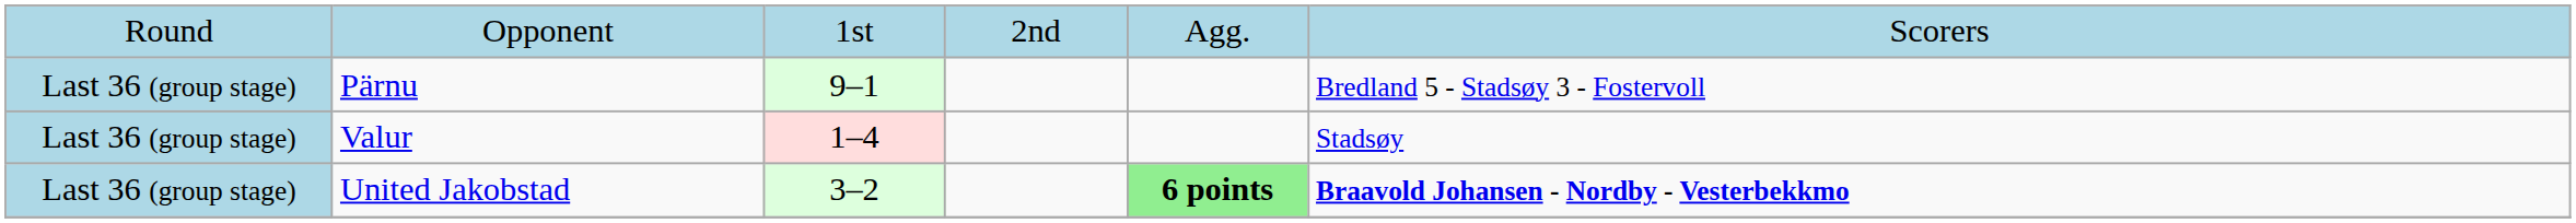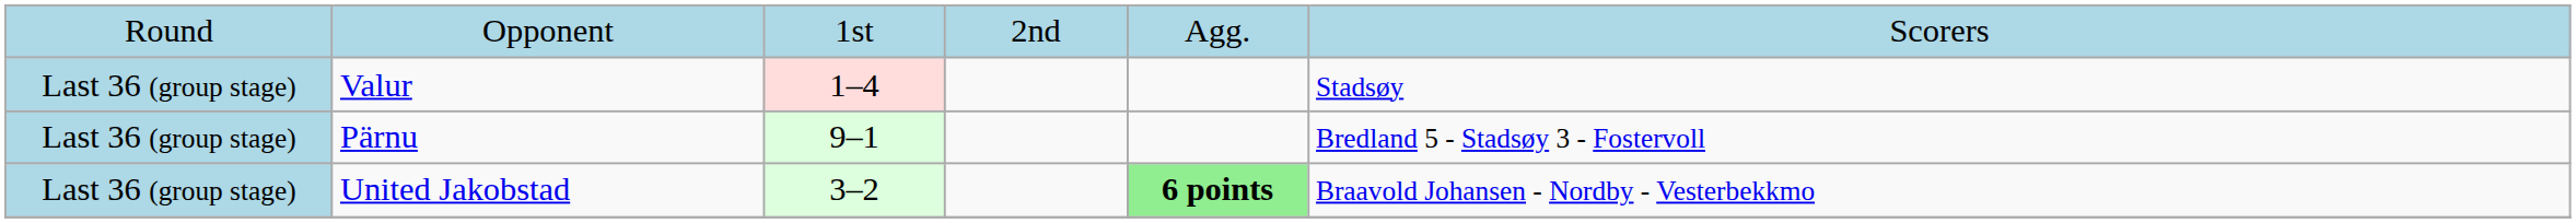rows swapped: Valur <-> Pärnu
United Jakobstad | column 6: bold -> normal
